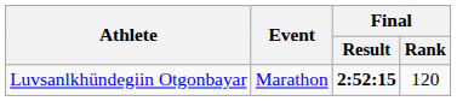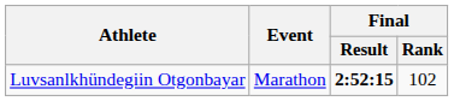Luvsanlkhündegiin Otgonbayar | Final / Rank: 120 -> 102
